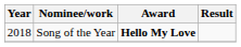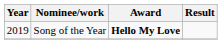Song of the Year | Year: 2018 -> 2019
